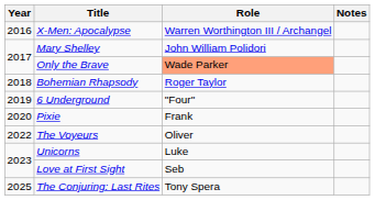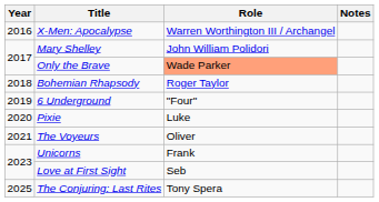Pixie | Role: Frank -> Luke
The Voyeurs | Year: 2022 -> 2021
Unicorns | Role: Luke -> Frank
